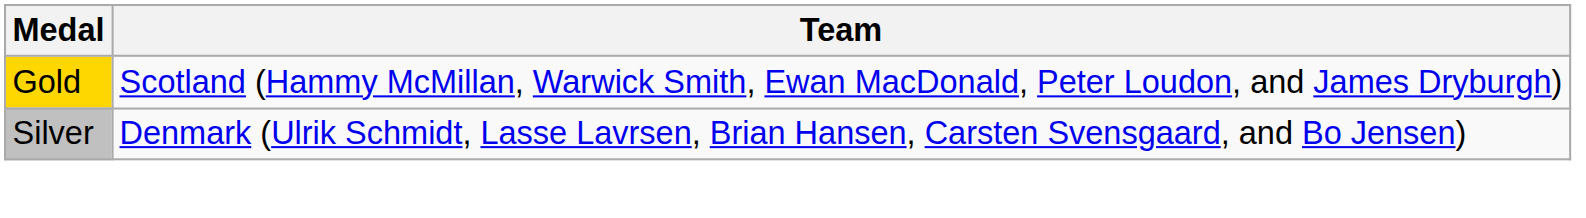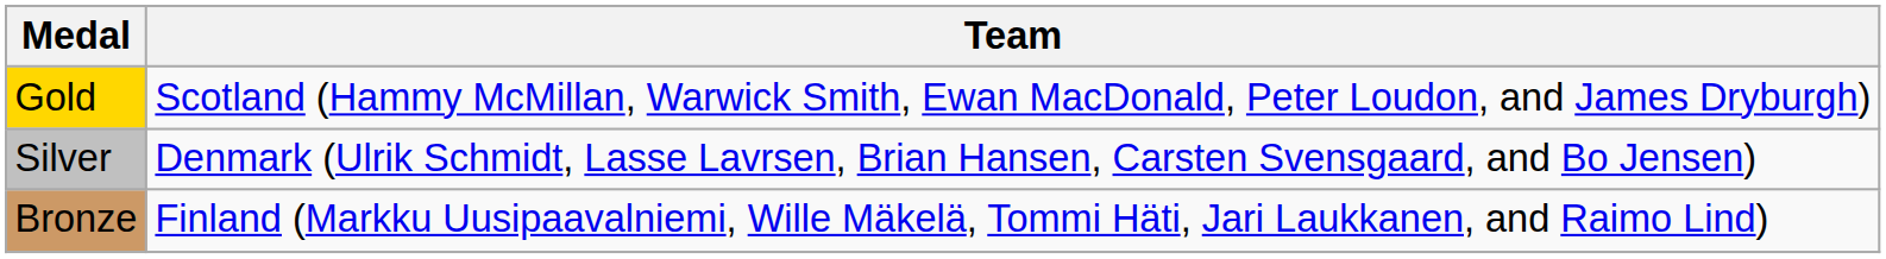+ row: Bronze | Finland (Markku Uusipaavalniemi, Wille Mäkelä, Tommi Häti, Jari Laukkanen, and Raimo Lind)
